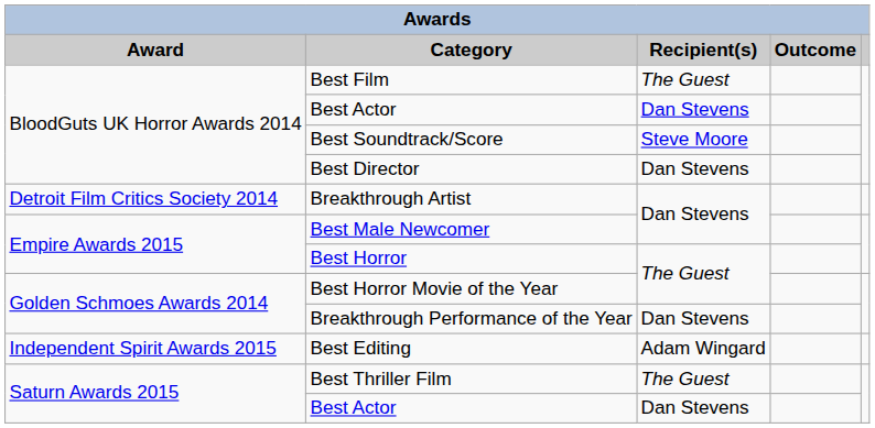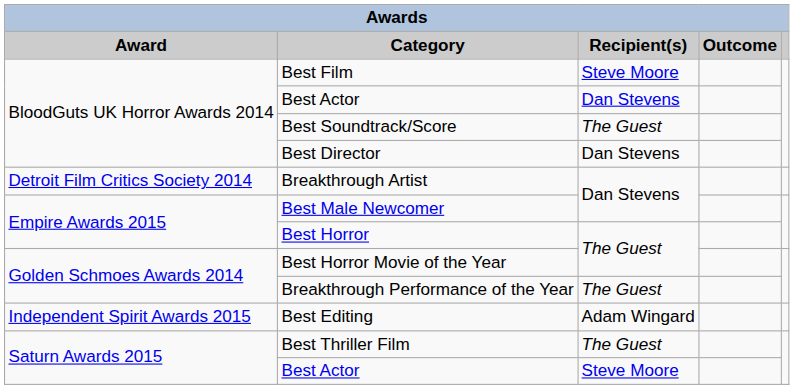Best Film | Recipient(s): The Guest -> Steve Moore
Best Soundtrack/Score | Recipient(s): Steve Moore -> The Guest
Breakthrough Performance of the Year | Recipient(s): Dan Stevens -> The Guest
Saturn Awards 2015 / Best Actor | Recipient(s): Dan Stevens -> Steve Moore
